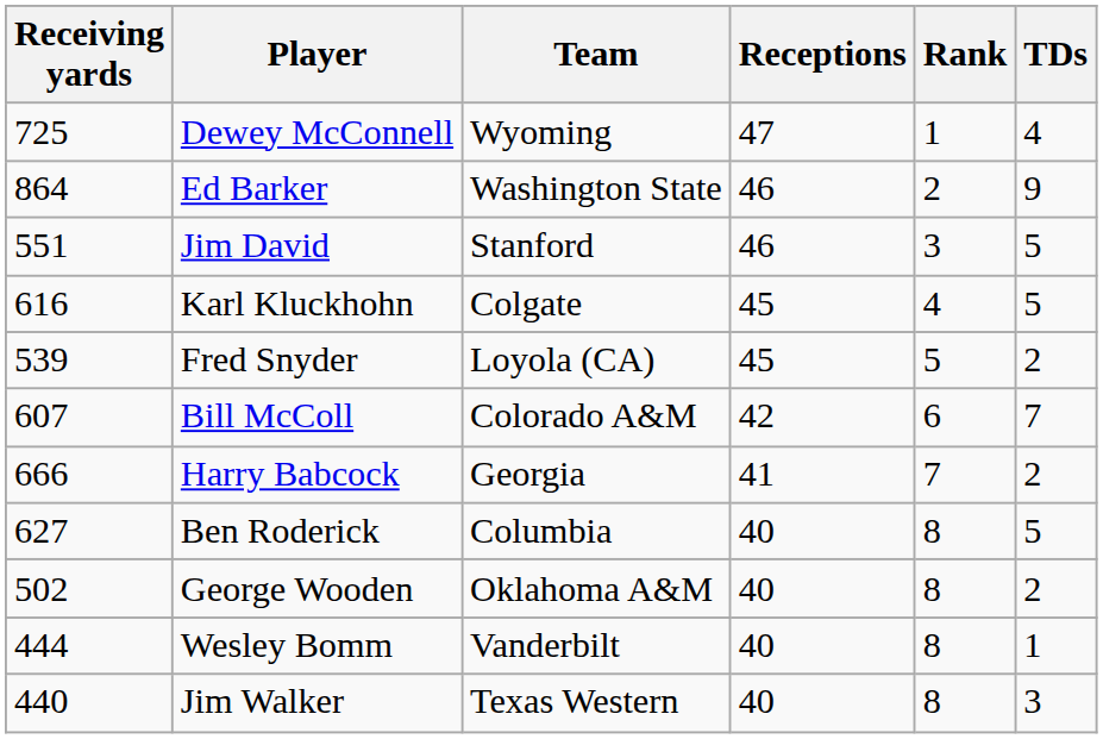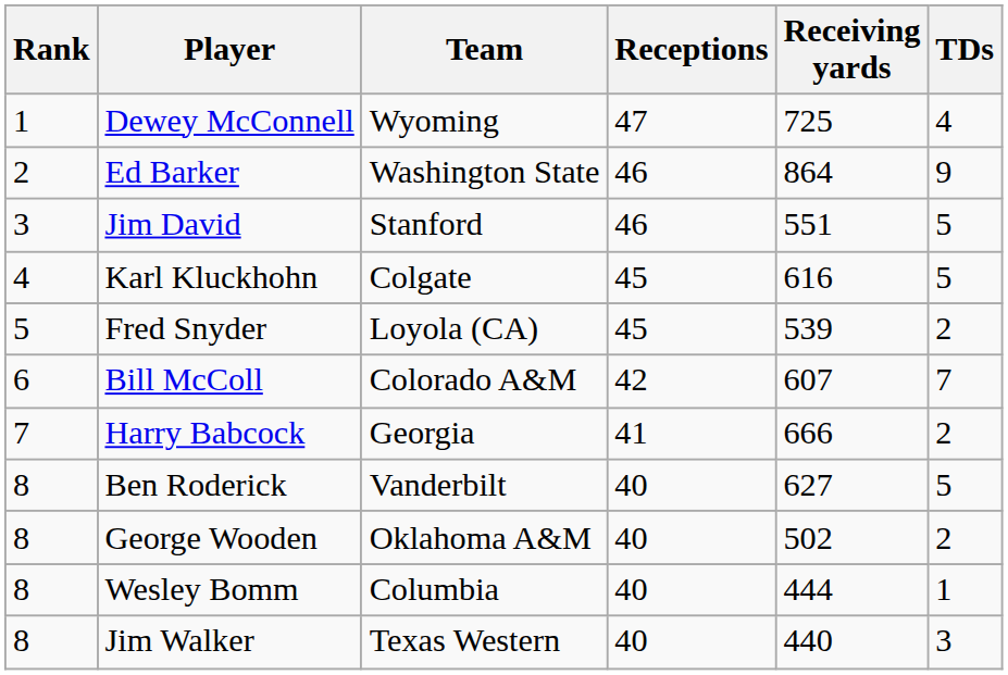columns swapped: Rank <-> Receiving yards
Ben Roderick | Team: Columbia -> Vanderbilt
Wesley Bomm | Team: Vanderbilt -> Columbia
